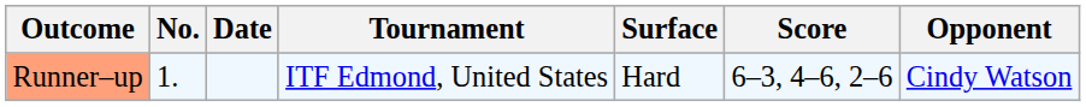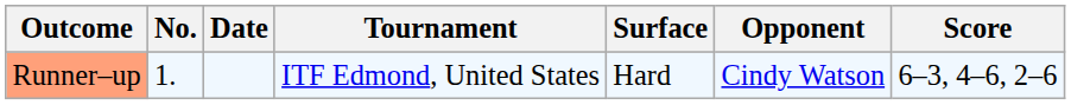columns swapped: Opponent <-> Score
